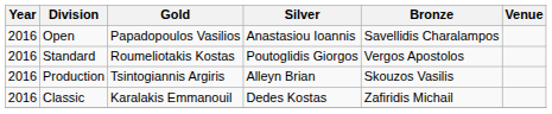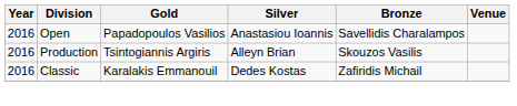- row: 2016 | Standard | Roumeliotakis Kostas | Poutoglidis Giorgos | Vergos Apostolos
